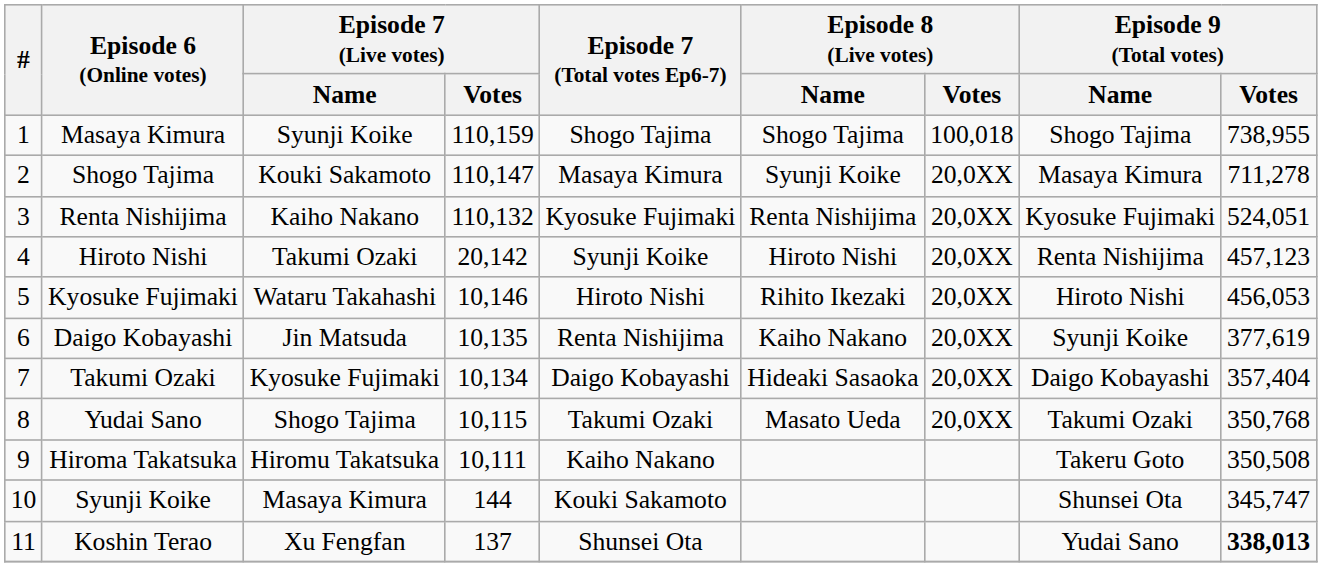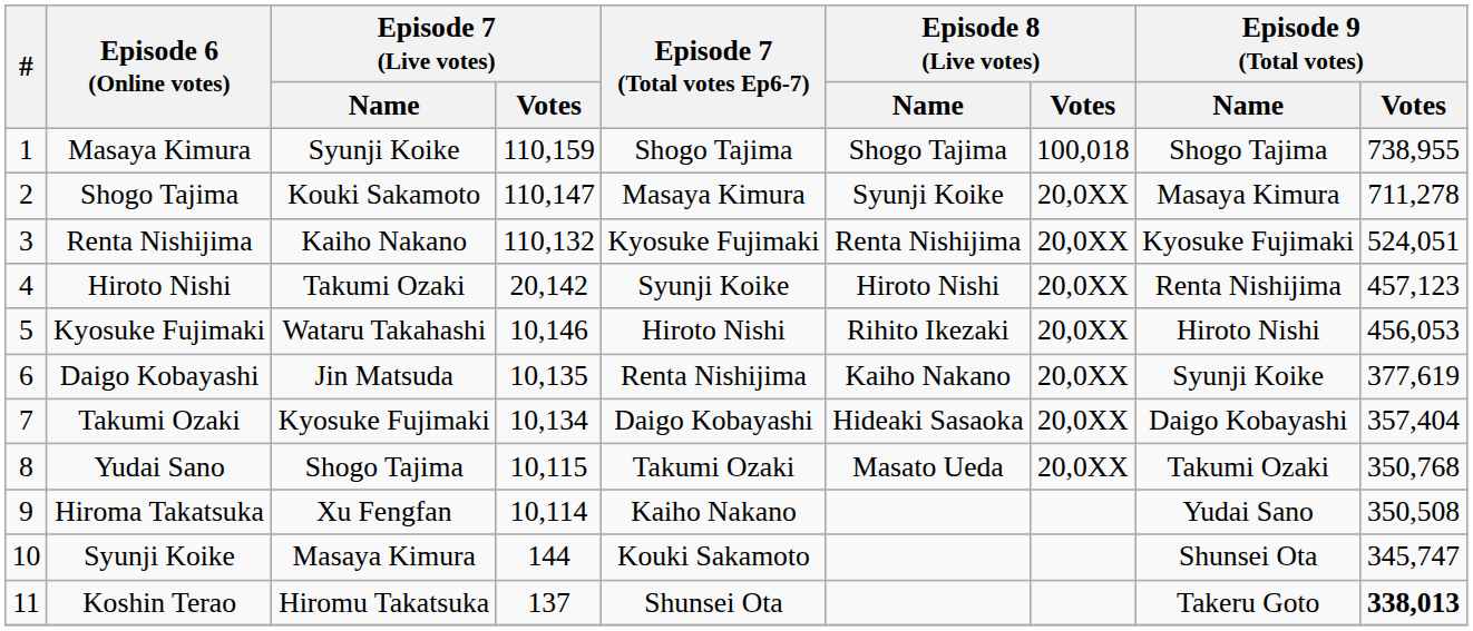Hiroma Takatsuka | Episode 7 (Live votes) / Name: Hiromu Takatsuka -> Xu Fengfan
Hiroma Takatsuka | Episode 7 (Live votes) / Votes: 10,111 -> 10,114
Hiroma Takatsuka | Episode 9 (Total votes) / Name: Takeru Goto -> Yudai Sano
Koshin Terao | Episode 7 (Live votes) / Name: Xu Fengfan -> Hiromu Takatsuka
Koshin Terao | Episode 9 (Total votes) / Name: Yudai Sano -> Takeru Goto
